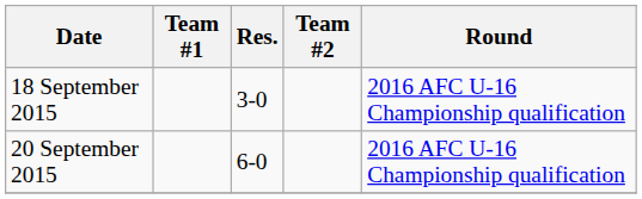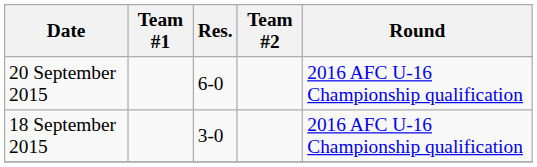rows swapped: 18 September 2015 <-> 20 September 2015
